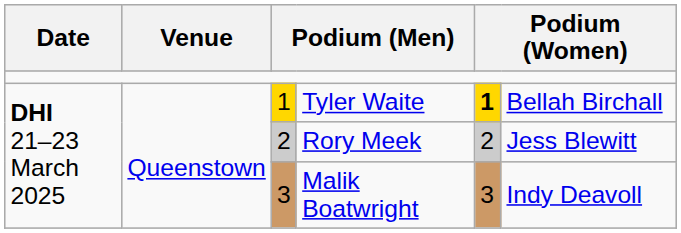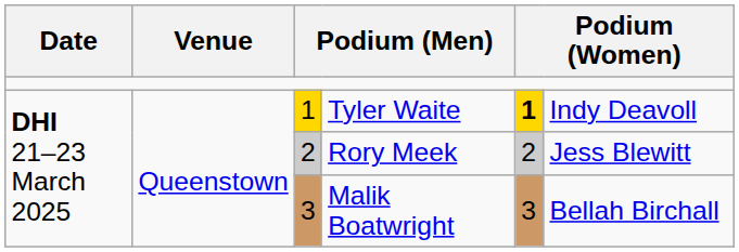Tyler Waite | column 6: Bellah Birchall -> Indy Deavoll
Malik Boatwright | column 6: Indy Deavoll -> Bellah Birchall
